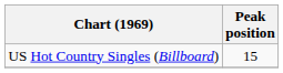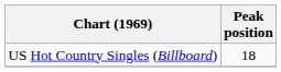US Hot Country Singles (Billboard) | Peak position: 15 -> 18
